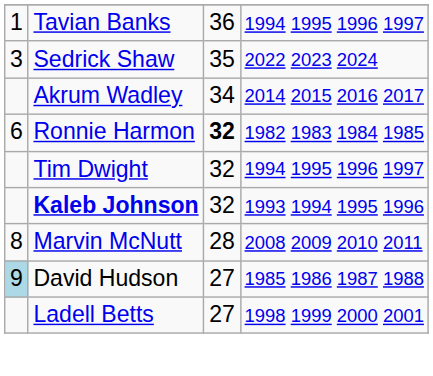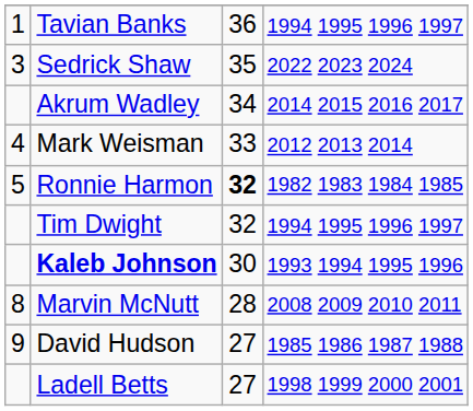+ row: 4 | Mark Weisman | 33 | 2012 2013 2014
Ronnie Harmon | column 1: 6 -> 5
Kaleb Johnson | column 3: 32 -> 30
David Hudson | column 1: lightblue background -> no background
